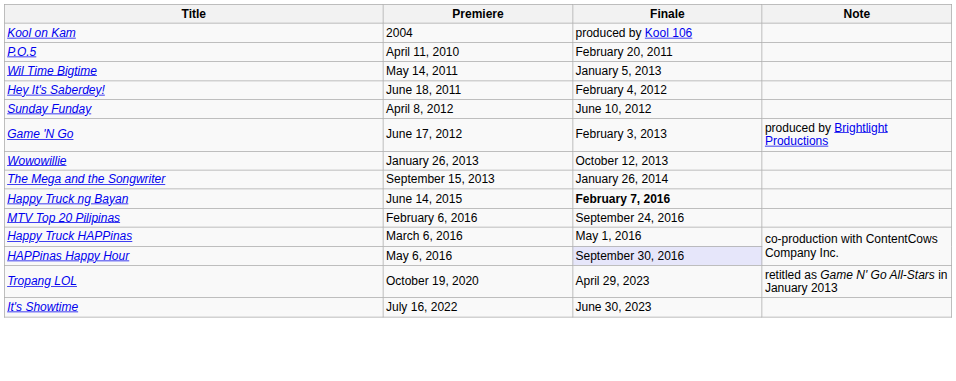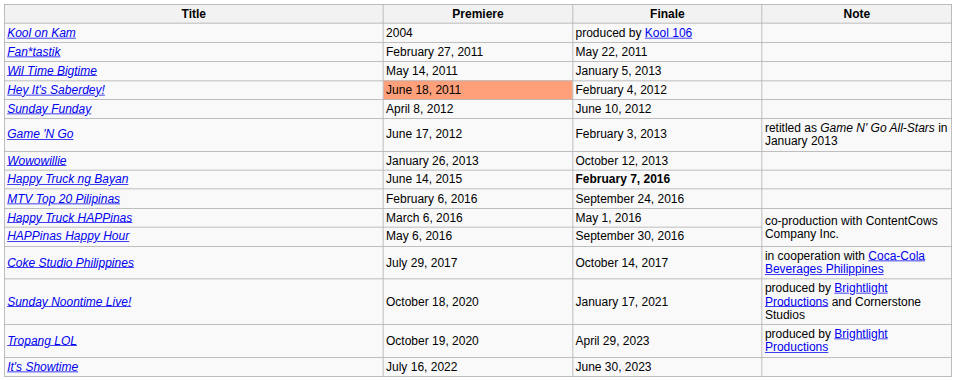- row: P.O.5 | April 11, 2010 | February 20, 2011
+ row: Fan*tastik | February 27, 2011 | May 22, 2011
Hey It's Saberdey! | Premiere: no background -> lightsalmon background
Game 'N Go | Note: produced by Brightlight Productions -> retitled as Game N' Go All-Stars in January 2013
- row: The Mega and the Songwriter | September 15, 2013 | January 26, 2014
HAPPinas Happy Hour | Finale: lavender background -> no background
+ row: Coke Studio Philippines | July 29, 2017 | October 14, 2017 | in cooperation with Coca-Cola Beverages Philippines
+ row: Sunday Noontime Live! | October 18, 2020 | January 17, 2021 | produced by Brightlight Productions and Cornerstone Studios
Tropang LOL | Note: retitled as Game N' Go All-Stars in January 2013 -> produced by Brightlight Productions
